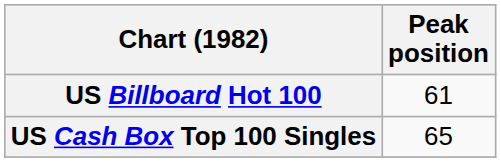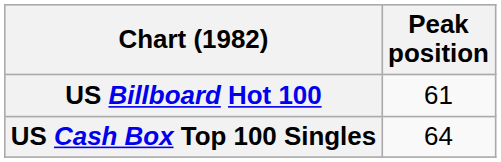US Cash Box Top 100 Singles | Peak position: 65 -> 64
